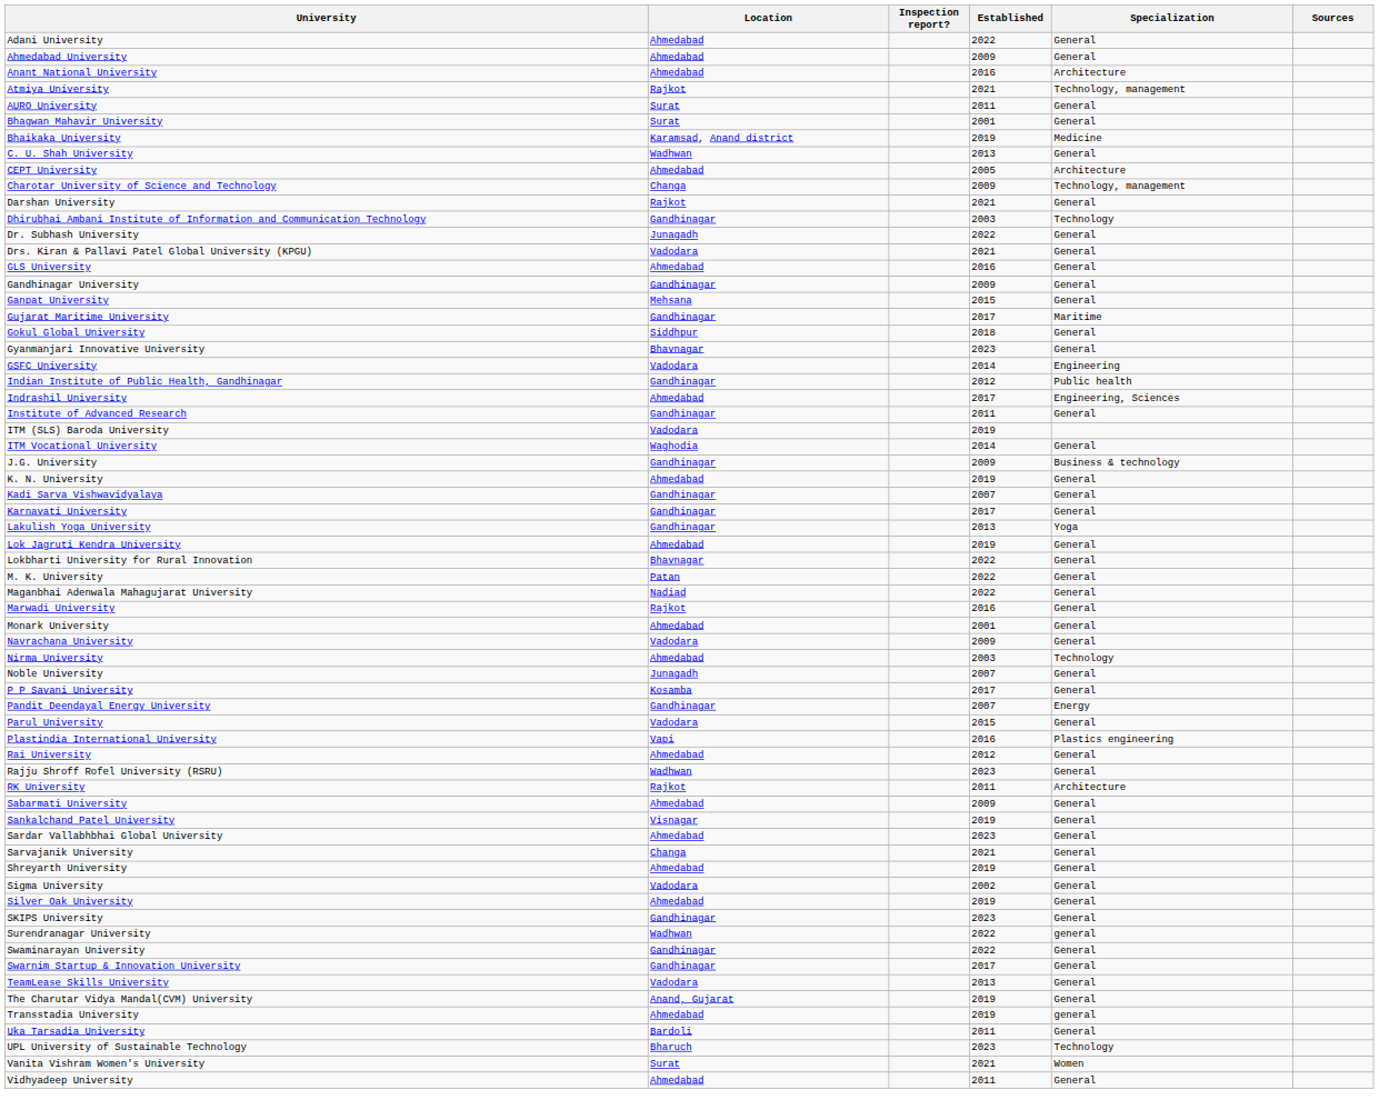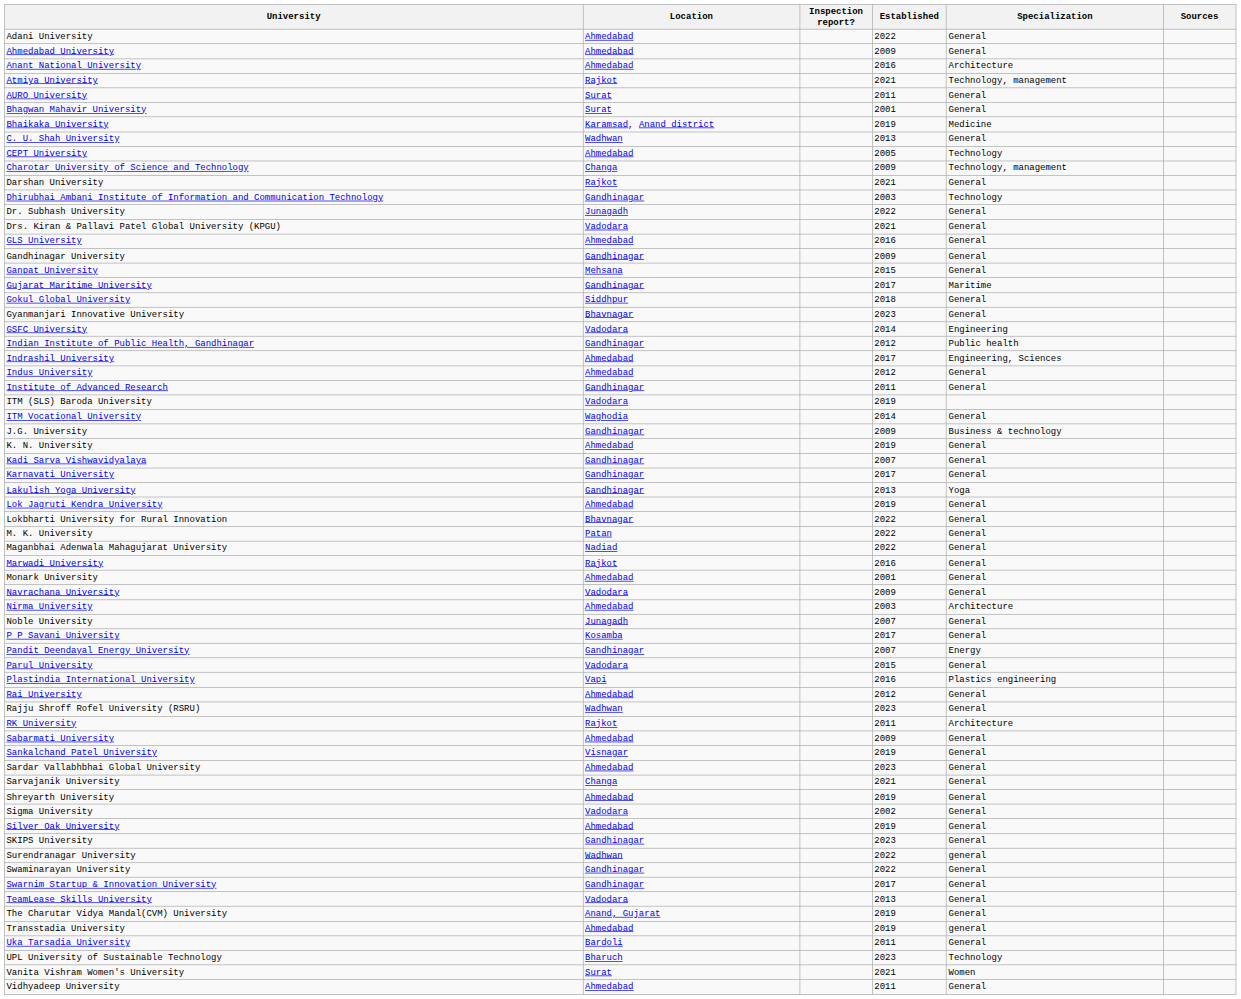CEPT University | Specialization: Architecture -> Technology
+ row: Indus University | Ahmedabad | 2012 | General
Nirma University | Specialization: Technology -> Architecture
